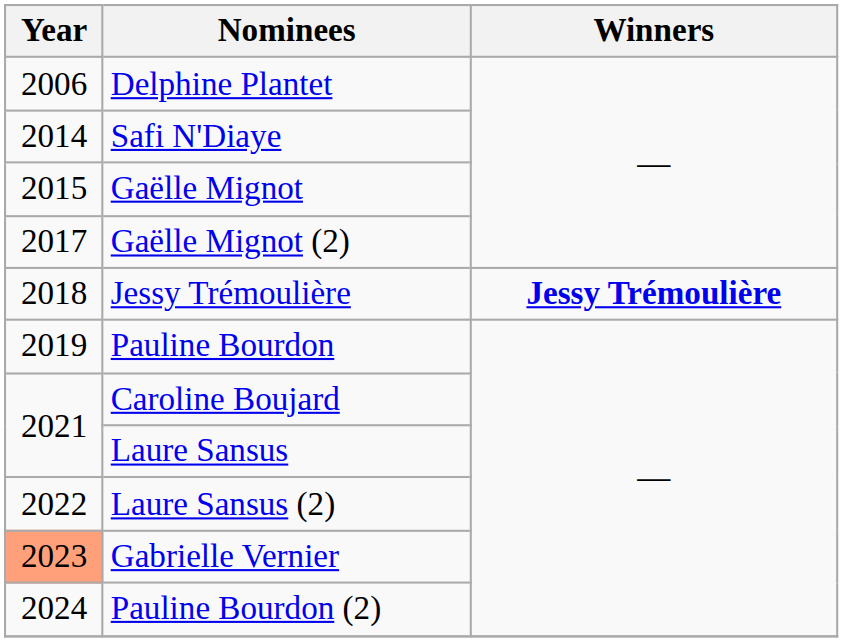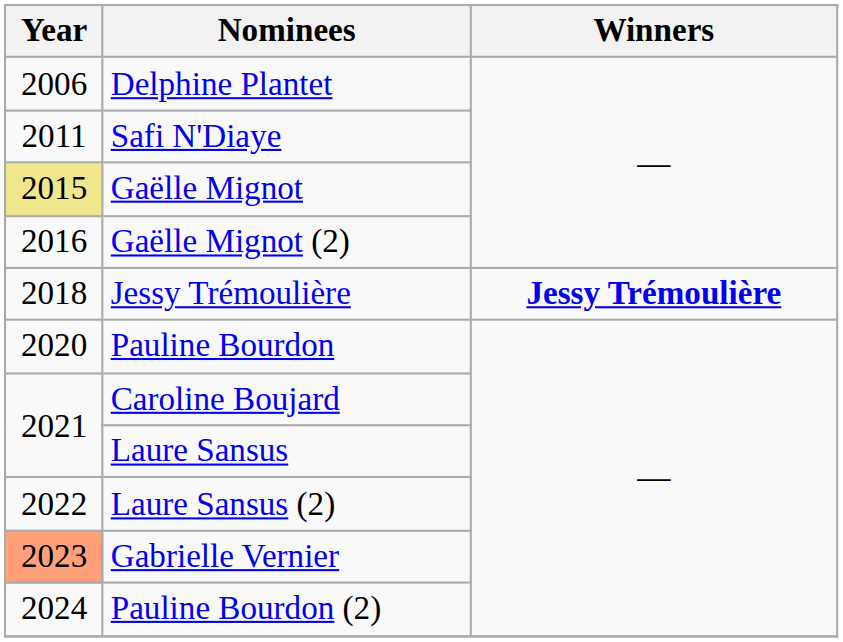Safi N'Diaye | Year: 2014 -> 2011
Gaëlle Mignot | Year: no background -> khaki background
Gaëlle Mignot (2) | Year: 2017 -> 2016
Pauline Bourdon | Year: 2019 -> 2020
